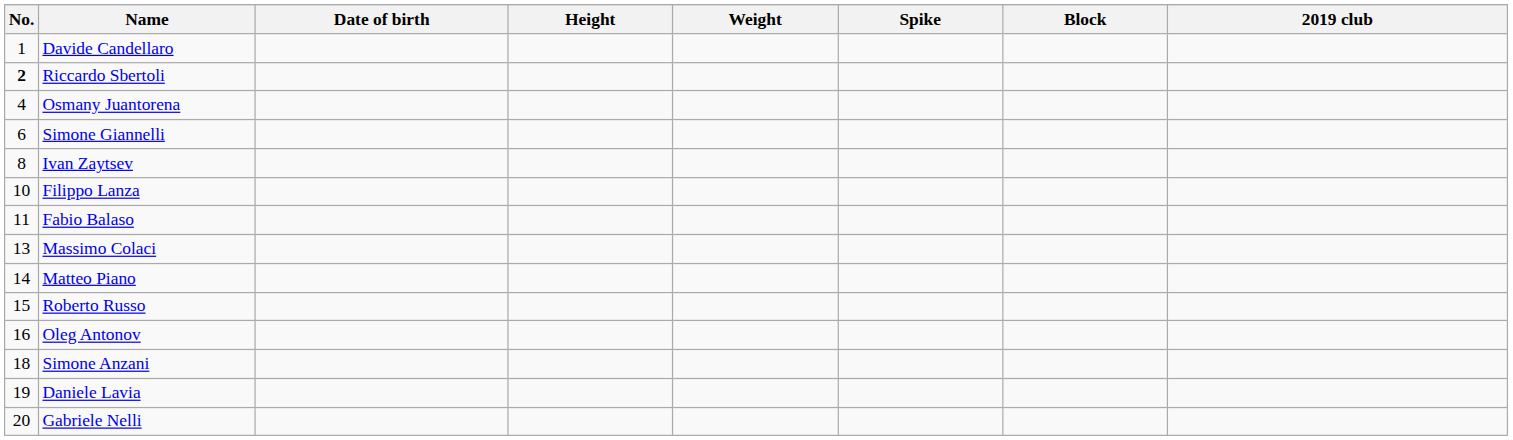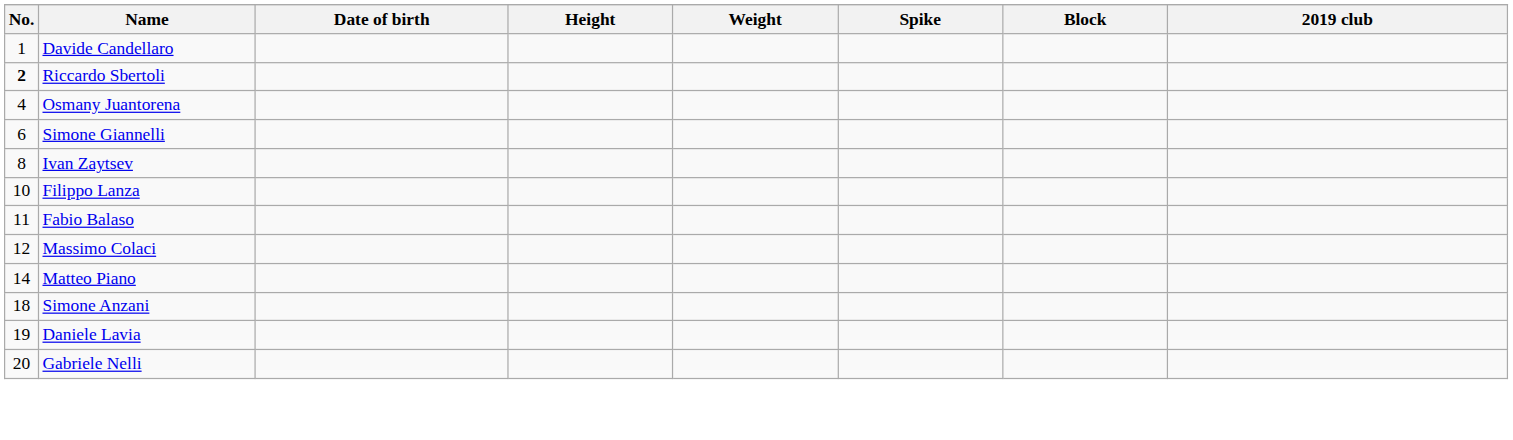Massimo Colaci | No.: 13 -> 12
- row: 15 | Roberto Russo
- row: 16 | Oleg Antonov
